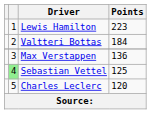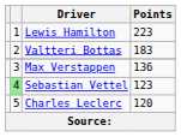Valtteri Bottas | Points: 184 -> 183
Sebastian Vettel | Points: 125 -> 123
